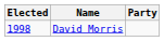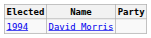David Morris | Elected: 1998 -> 1994
